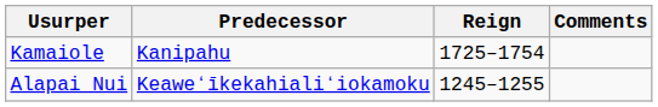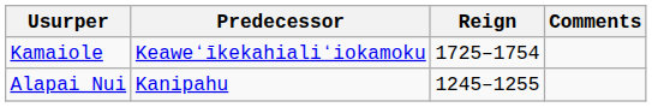Kamaiole | Predecessor: Kanipahu -> Keaweʻīkekahialiʻiokamoku
Alapai Nui | Predecessor: Keaweʻīkekahialiʻiokamoku -> Kanipahu
